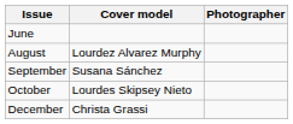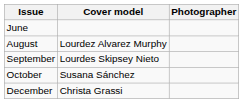September | Cover model: Susana Sánchez -> Lourdes Skipsey Nieto
October | Cover model: Lourdes Skipsey Nieto -> Susana Sánchez
